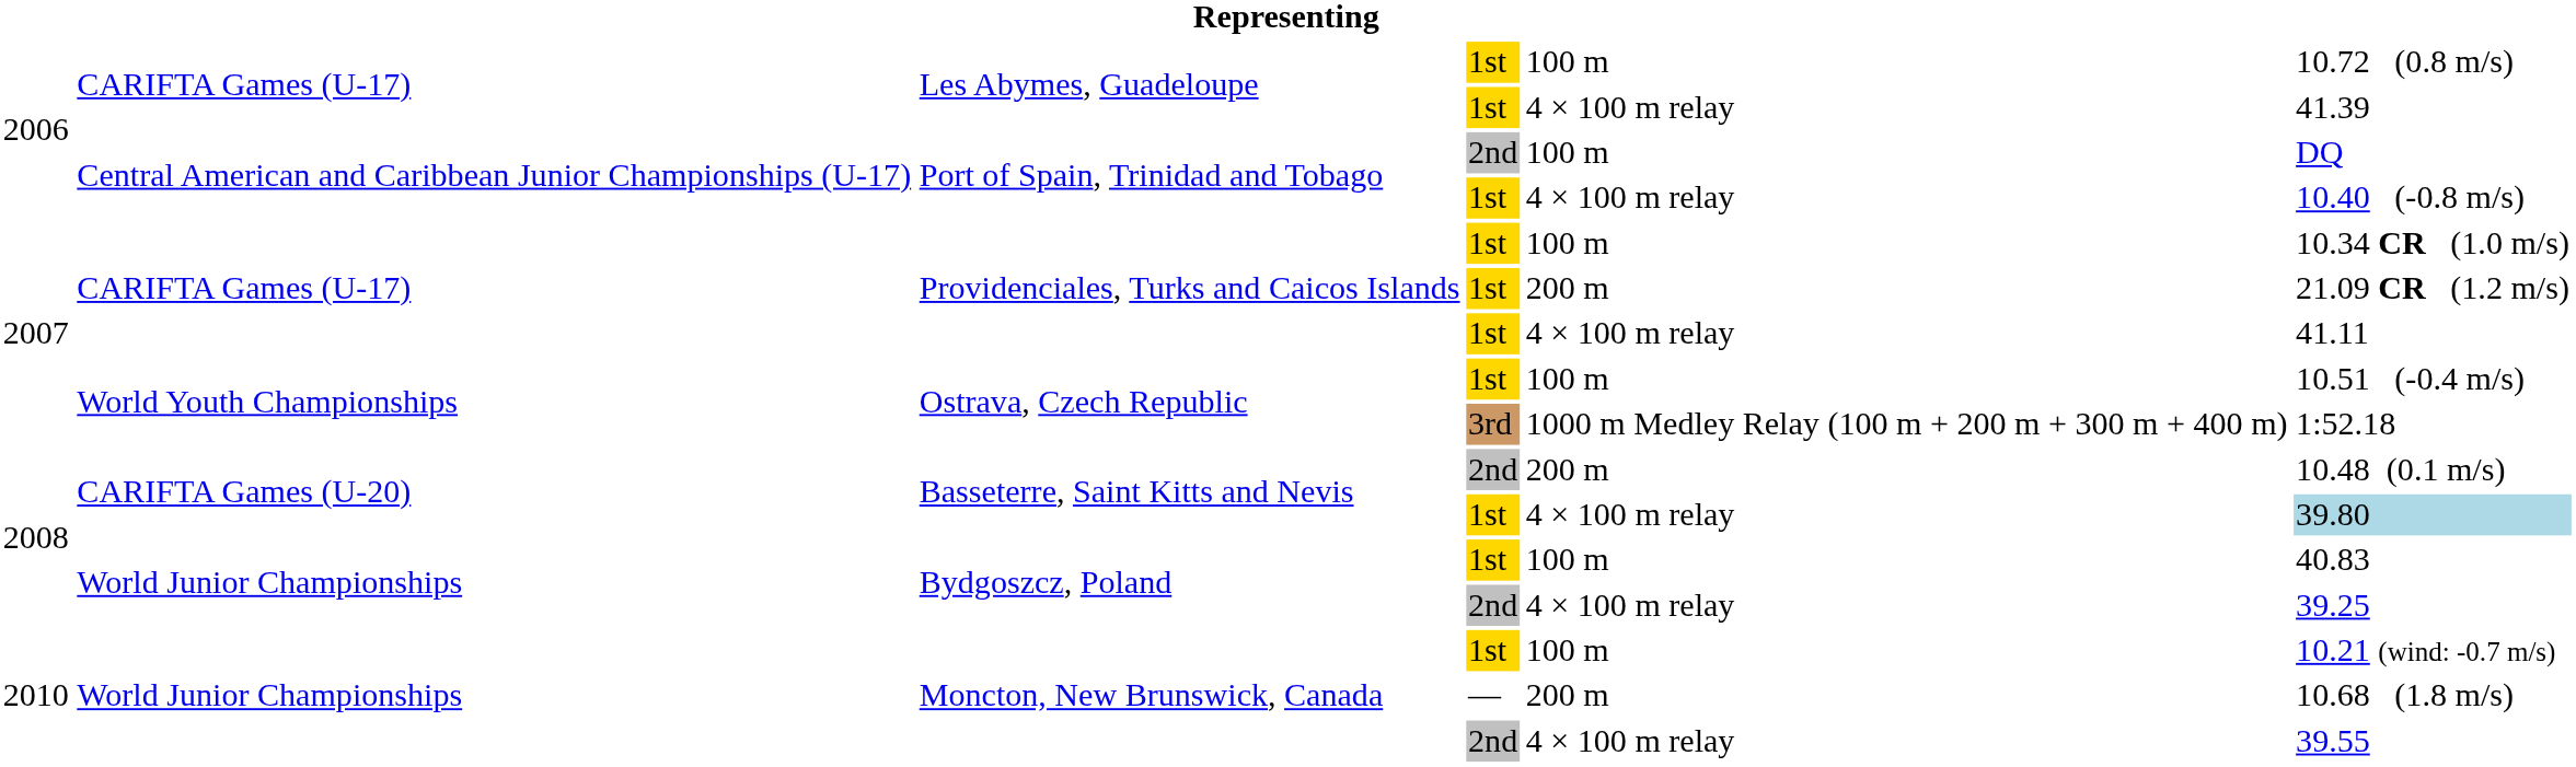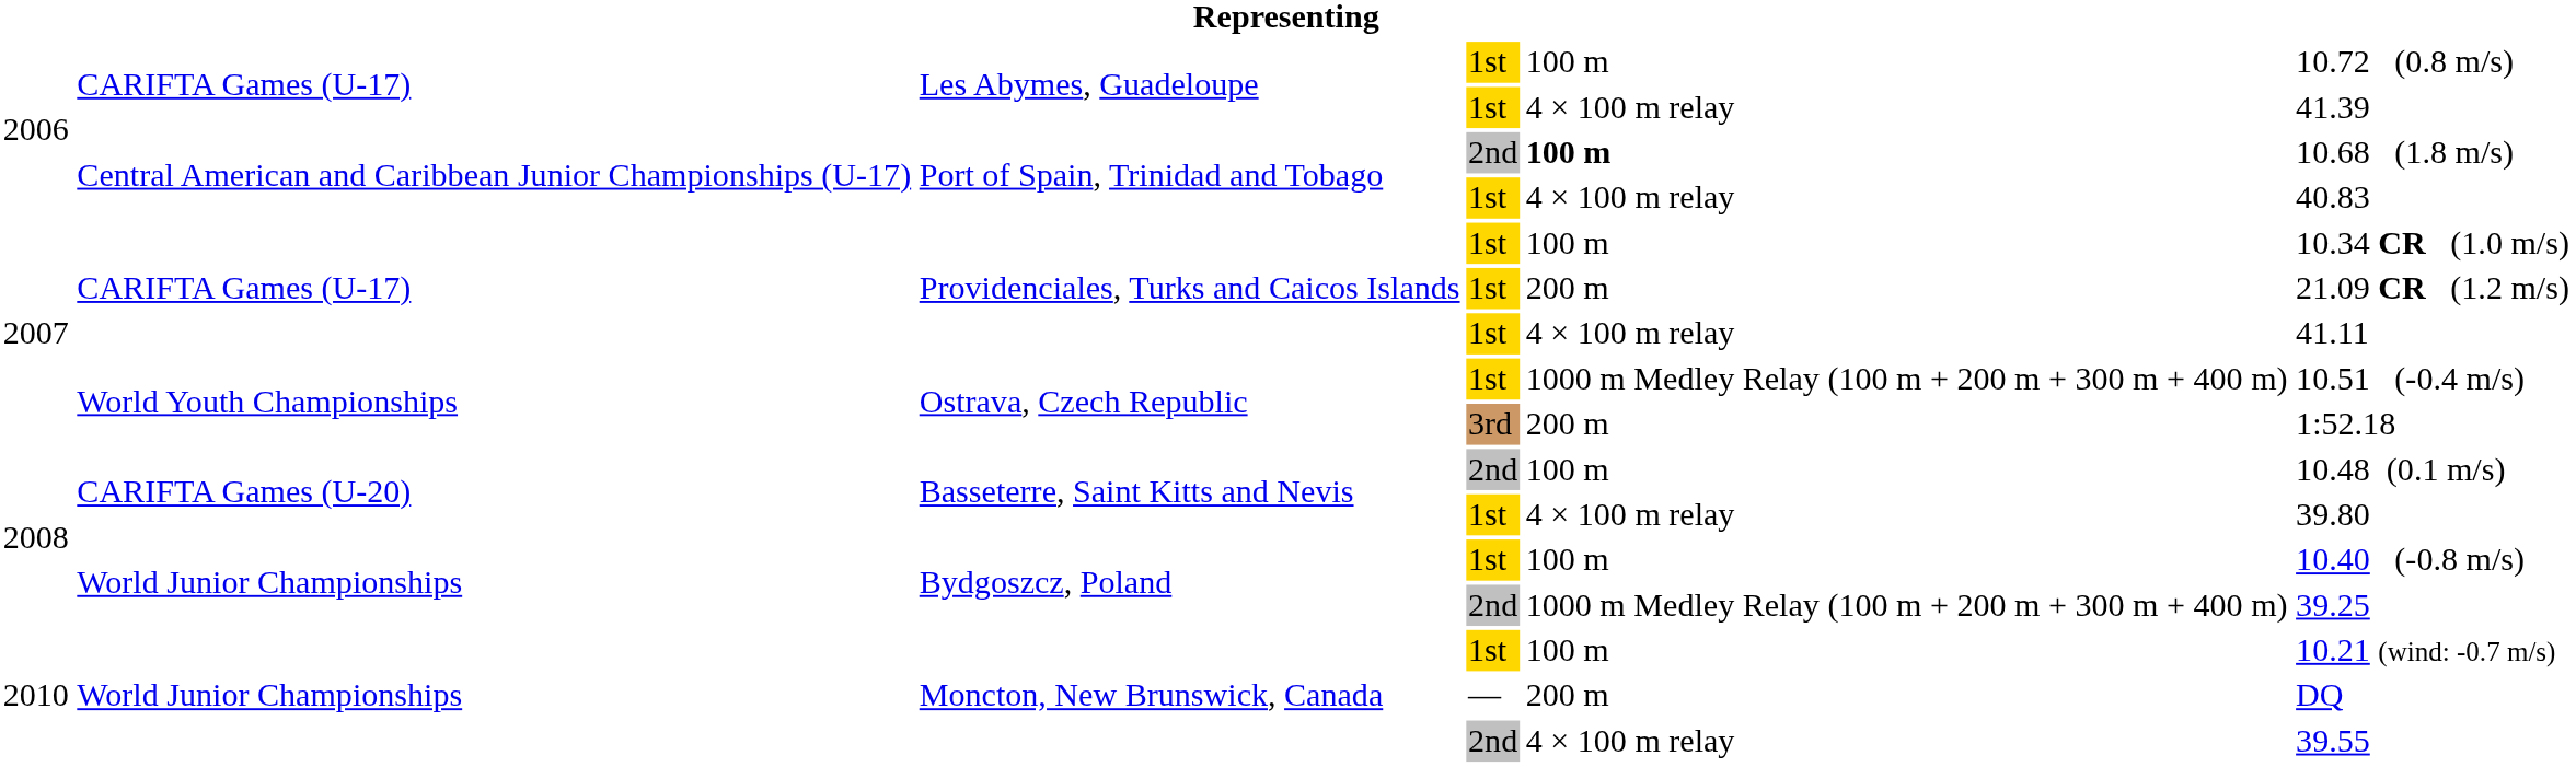Port of Spain, Trinidad and Tobago / 2nd | column 5: normal -> bold
Port of Spain, Trinidad and Tobago / 2nd | column 6: DQ -> 10.68 (1.8 m/s)
Port of Spain, Trinidad and Tobago / 1st | column 6: 10.40 (-0.8 m/s) -> 40.83
Ostrava, Czech Republic / 1st | column 5: 100 m -> 1000 m Medley Relay (100 m + 200 m + 300 m + 400 m)
Ostrava, Czech Republic / 3rd | column 5: 1000 m Medley Relay (100 m + 200 m + 300 m + 400 m) -> 200 m
Basseterre, Saint Kitts and Nevis / 2nd | column 5: 200 m -> 100 m
Basseterre, Saint Kitts and Nevis / 1st | column 6: lightblue background -> no background
Bydgoszcz, Poland / 1st | column 6: 40.83 -> 10.40 (-0.8 m/s)
Bydgoszcz, Poland / 2nd | column 5: 4 × 100 m relay -> 1000 m Medley Relay (100 m + 200 m + 300 m + 400 m)
Moncton, New Brunswick, Canada / — | column 6: 10.68 (1.8 m/s) -> DQ
